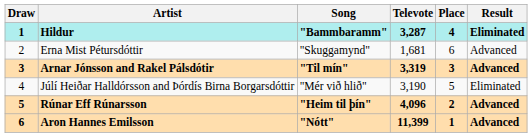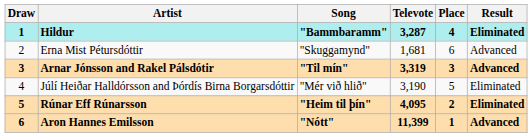Rúnar Eff Rúnarsson | Televote: 4,096 -> 4,095
Rúnar Eff Rúnarsson | Result: Advanced -> Eliminated
